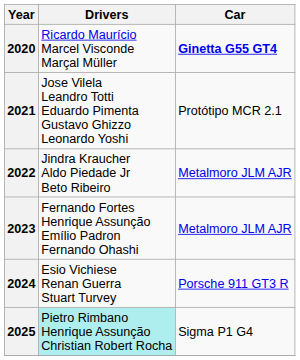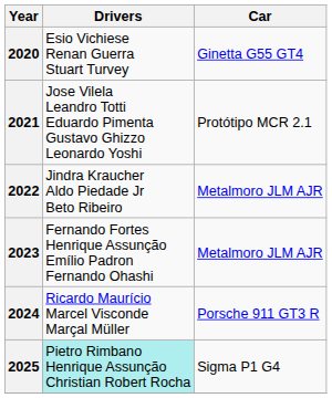2020 | Drivers: Ricardo Maurício Marcel Visconde Marçal Müller -> Esio Vichiese Renan Guerra Stuart Turvey
2020 | Car: bold -> normal
2024 | Drivers: Esio Vichiese Renan Guerra Stuart Turvey -> Ricardo Maurício Marcel Visconde Marçal Müller
